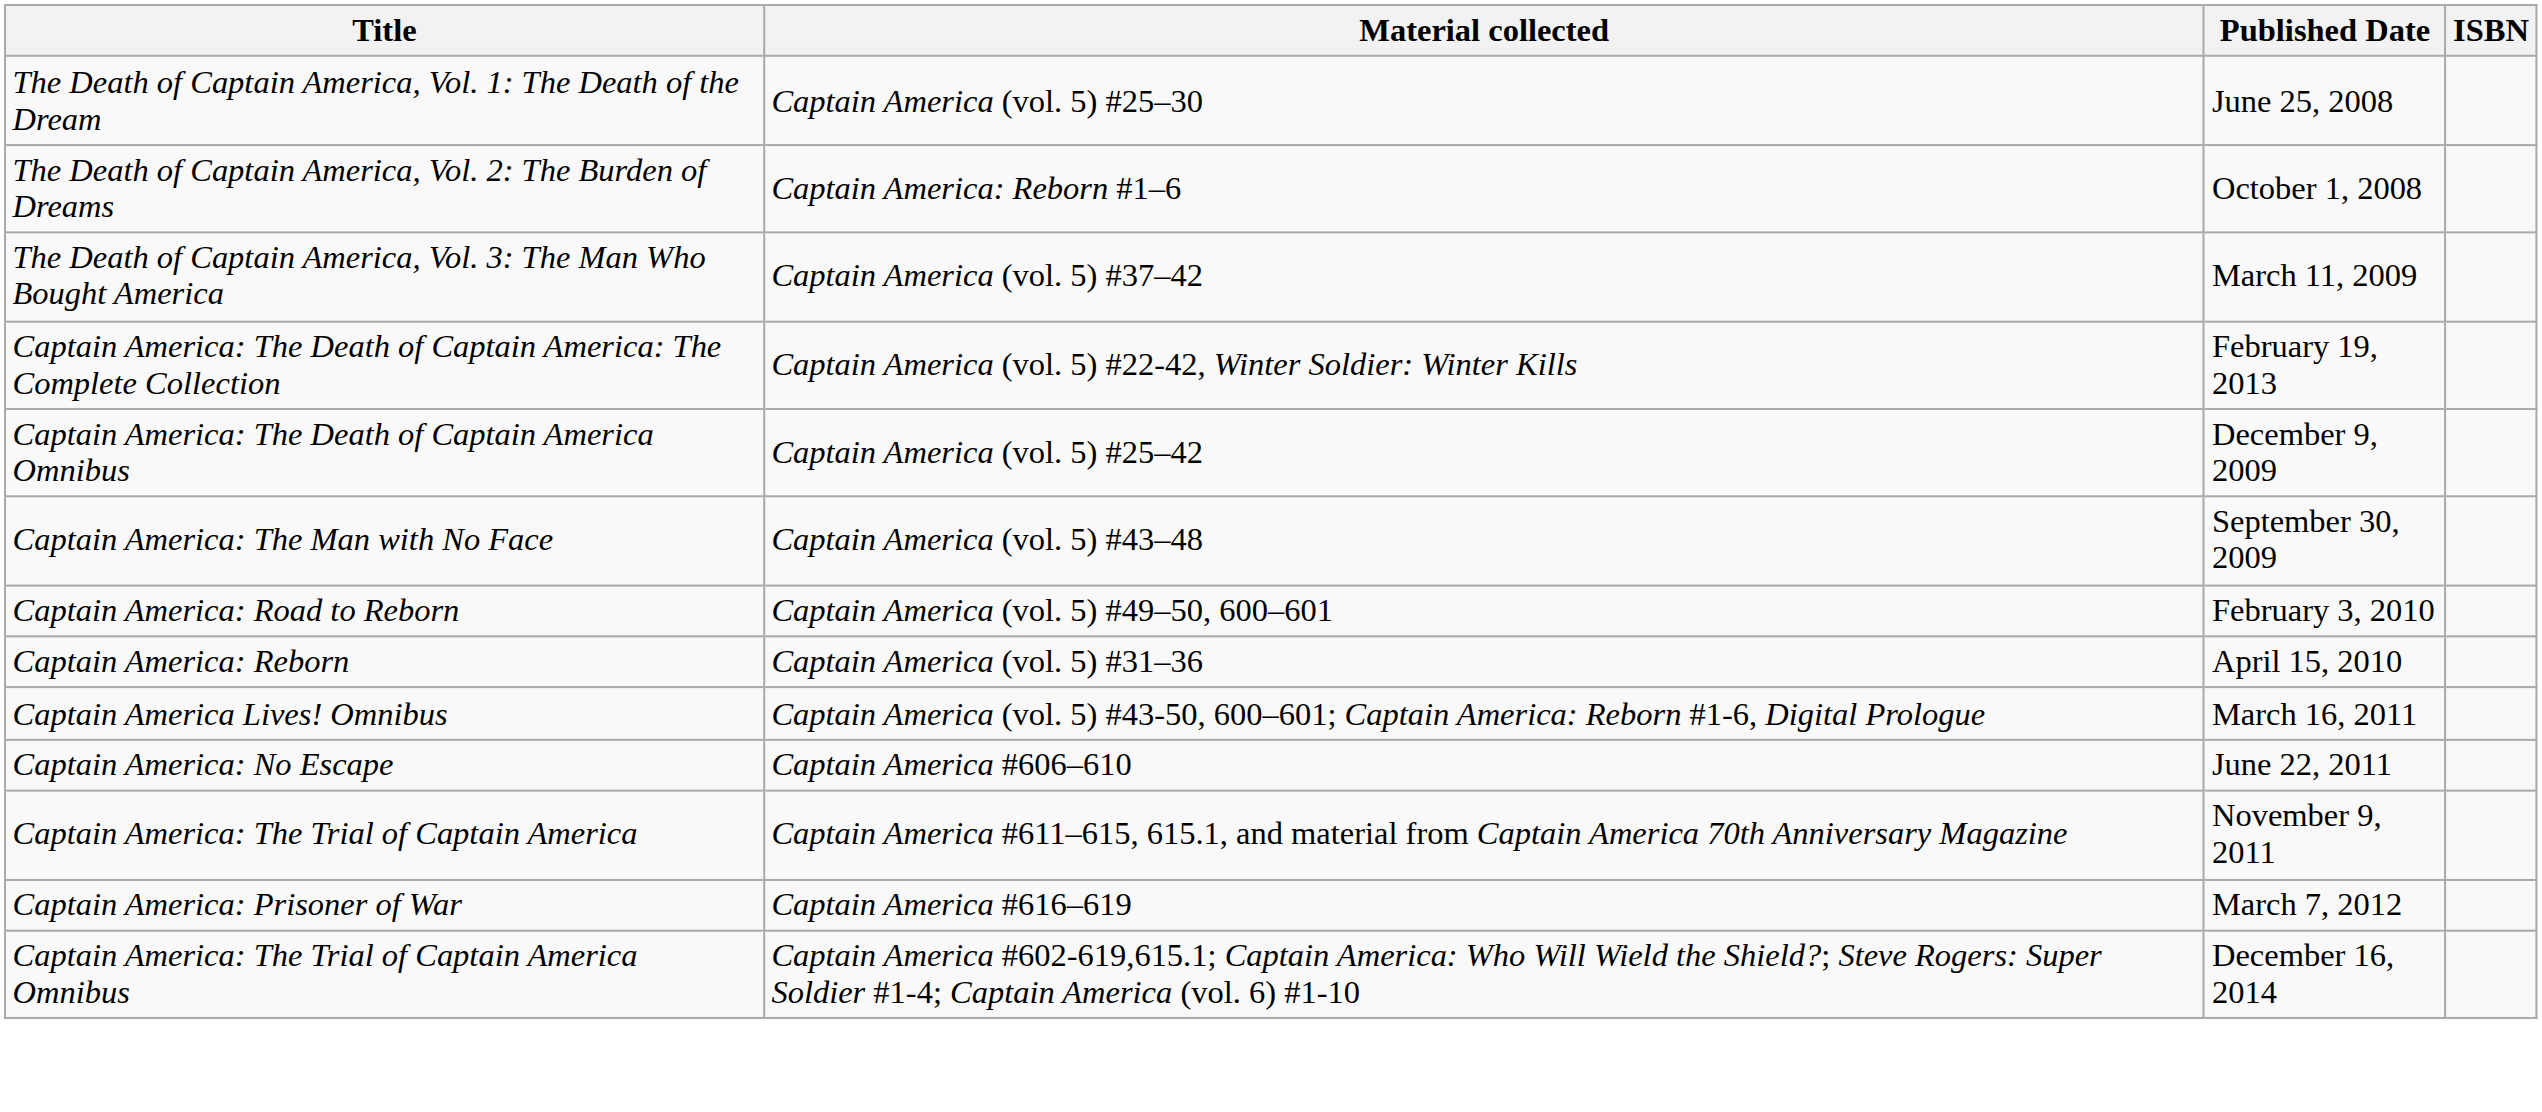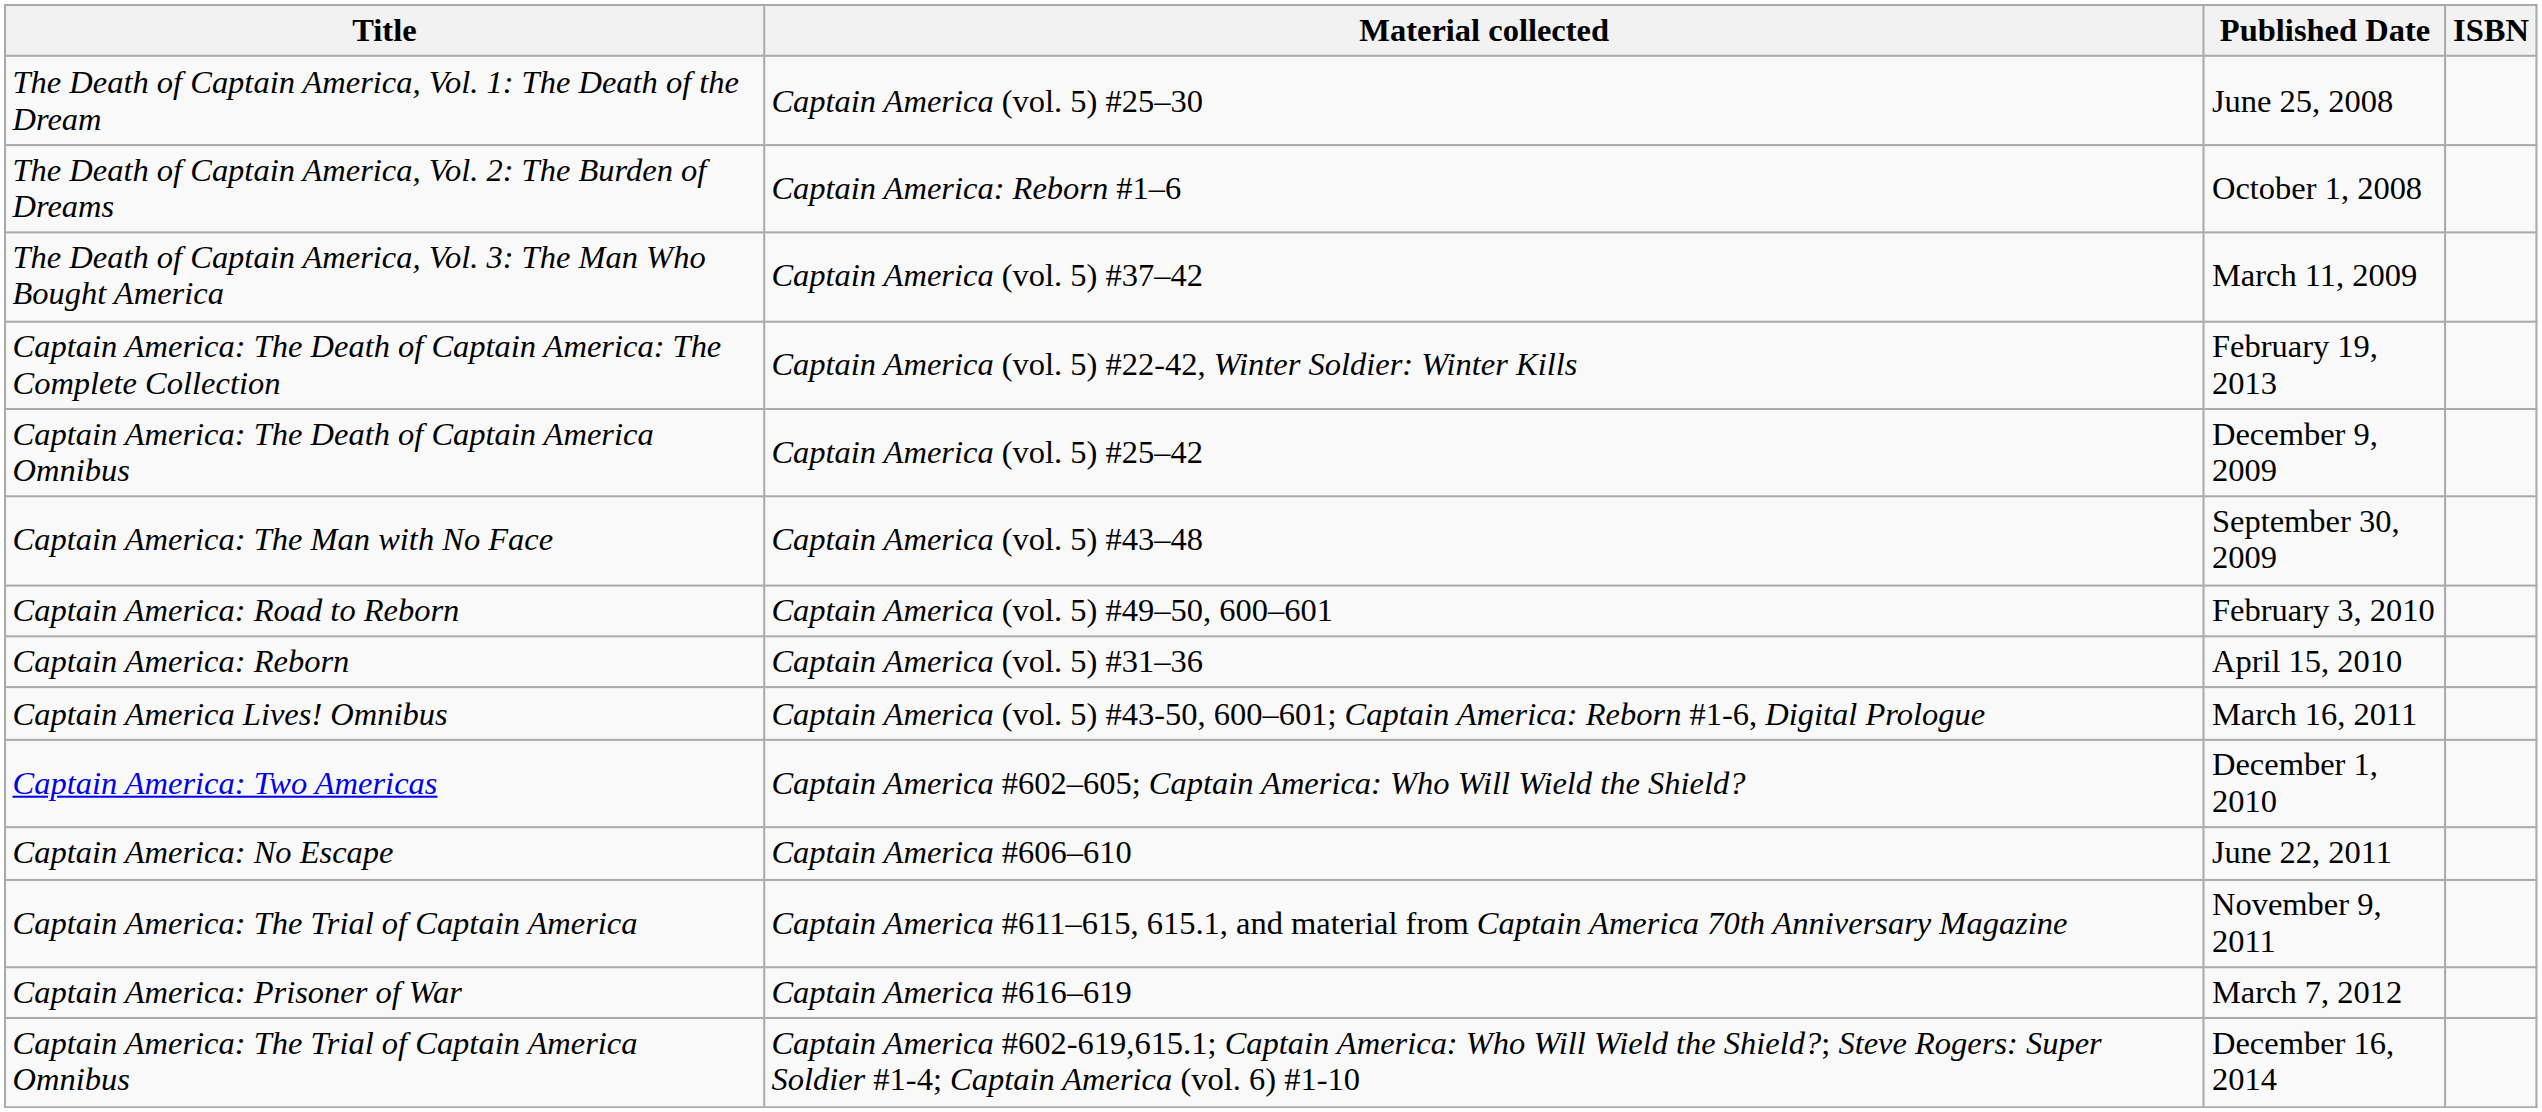+ row: Captain America: Two Americas | Captain America #602–605; Captain America: Who Will Wield the Shield? | December 1, 2010
